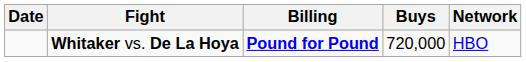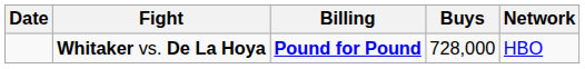Whitaker vs. De La Hoya | Buys: 720,000 -> 728,000
